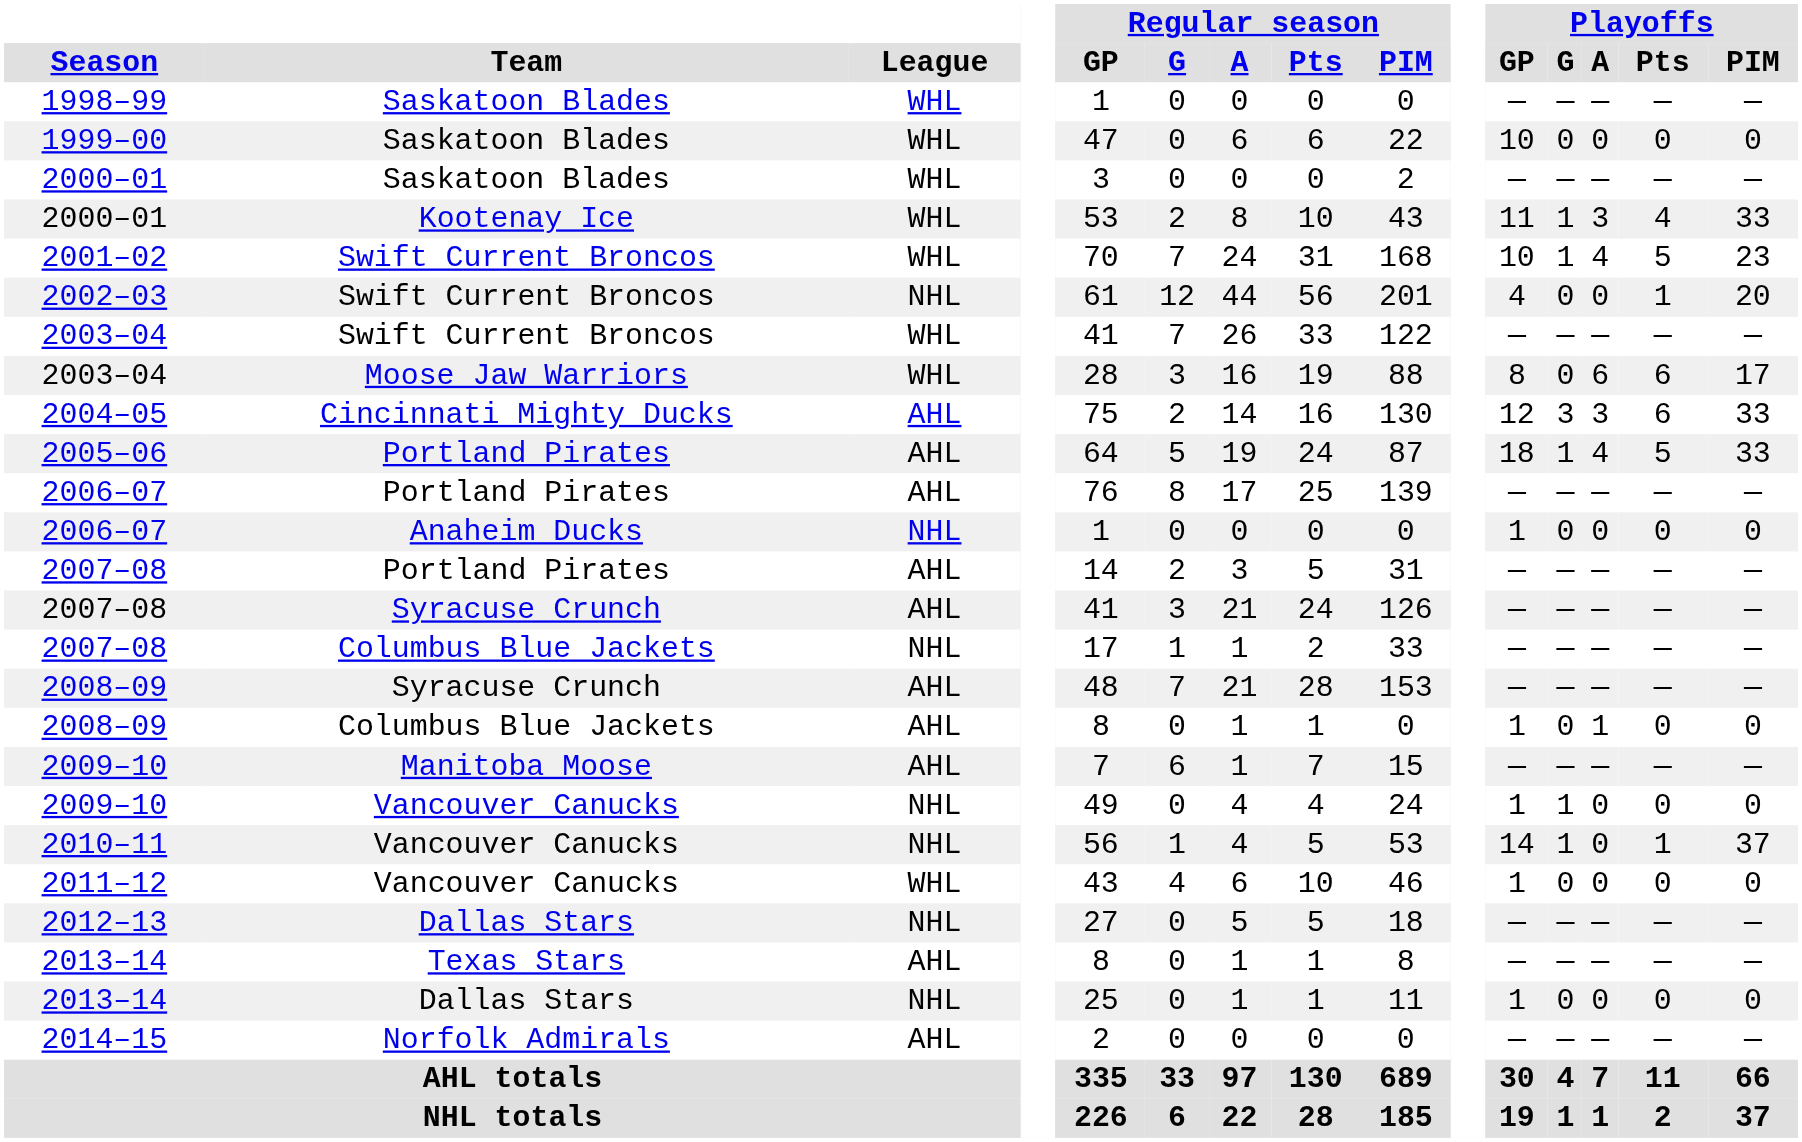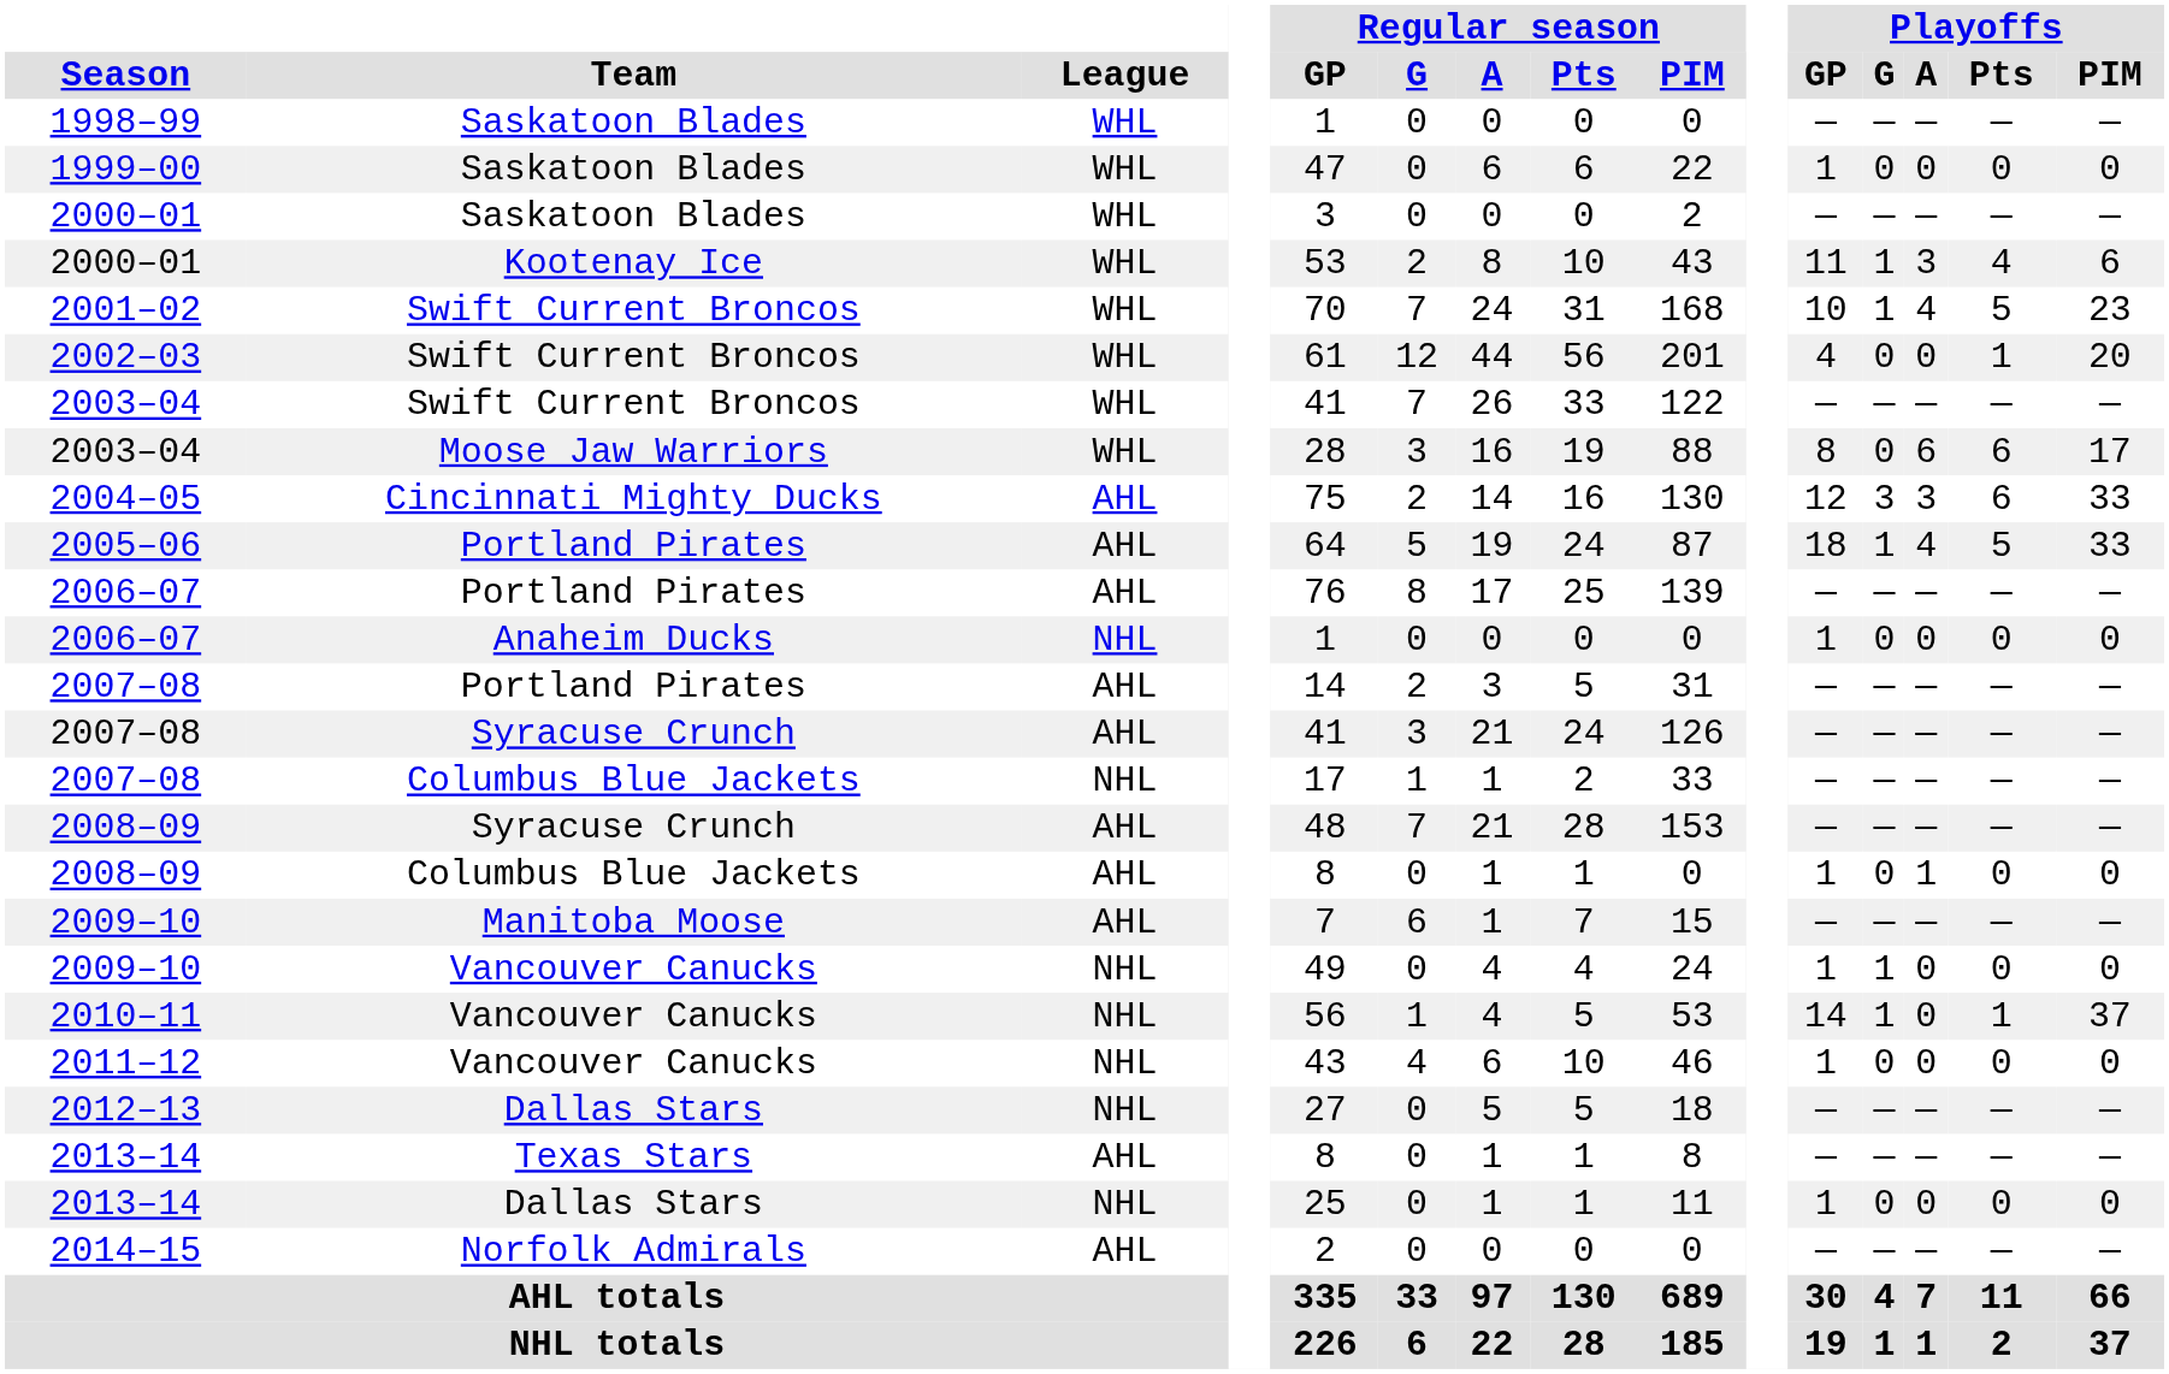1999–00 | Playoffs / GP: 10 -> 1
2000–01 / Kootenay Ice | Playoffs / PIM: 33 -> 6
2002–03 | League: NHL -> WHL
2011–12 | League: WHL -> NHL
